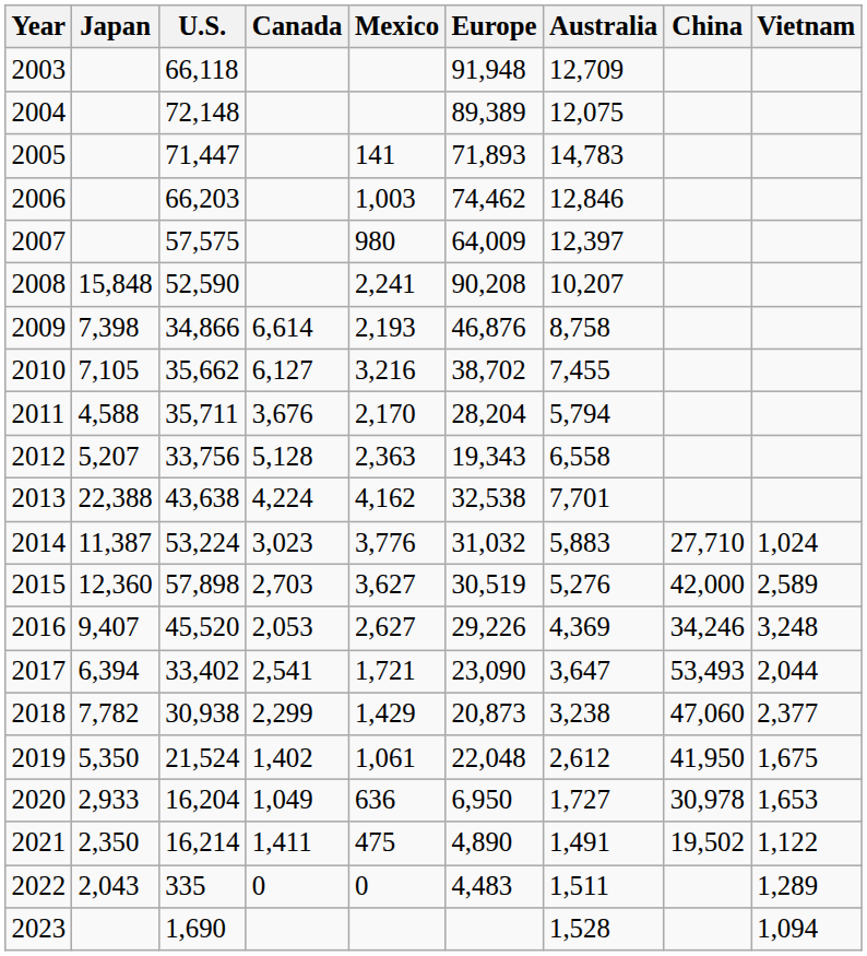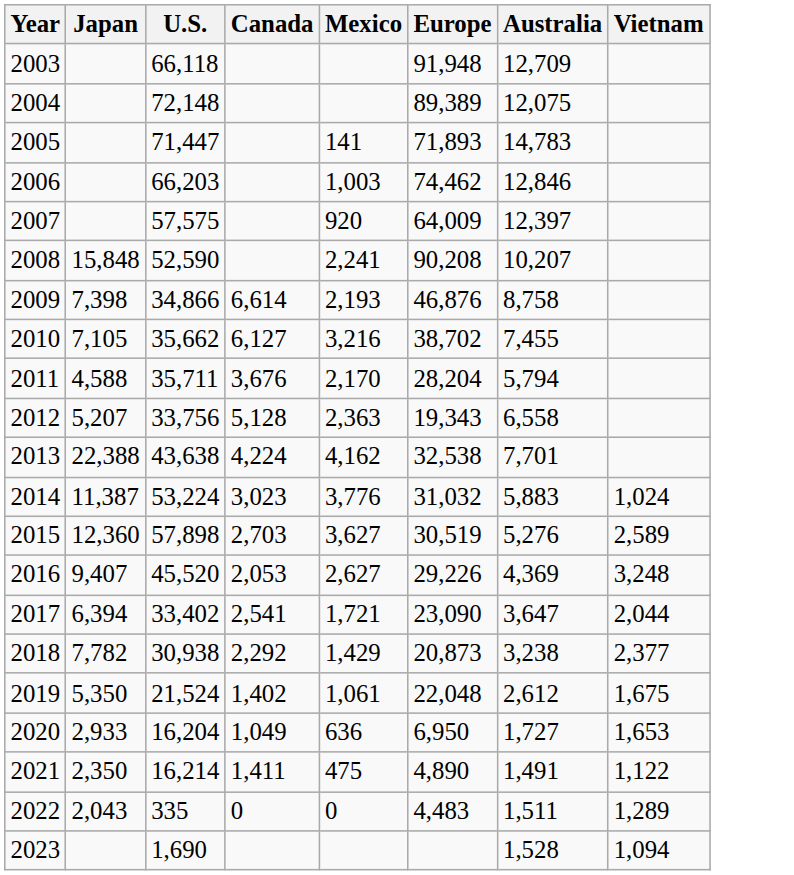- column: China | 27,710 | 42,000 | 34,246 | 53,493 | 47,060 | 41,950 | 30,978 | 19,502
2007 | Mexico: 980 -> 920
2018 | Canada: 2,299 -> 2,292
